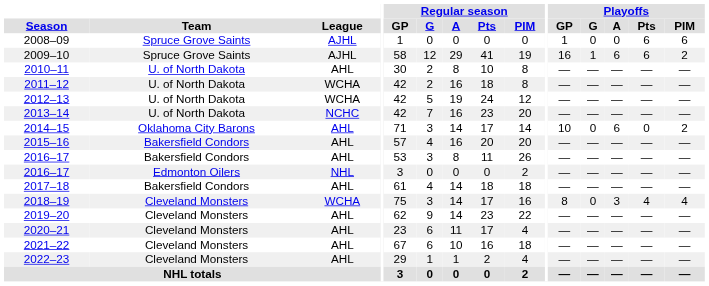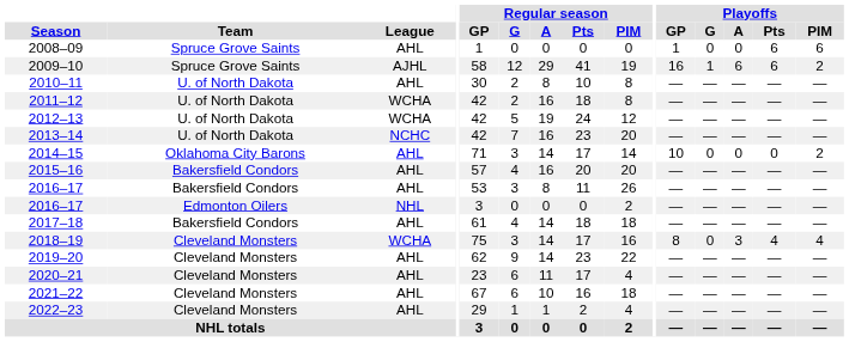2008–09 | League: AJHL -> AHL
2014–15 | Playoffs / A: 6 -> 0
